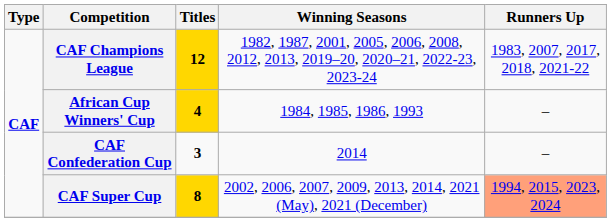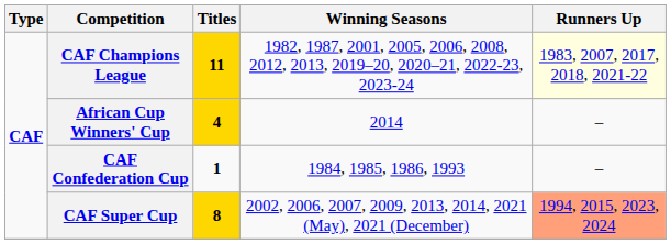CAF Champions League | Titles: 12 -> 11
CAF Champions League | Runners Up: no background -> lightyellow background
African Cup Winners' Cup | Winning Seasons: 1984, 1985, 1986, 1993 -> 2014
CAF Confederation Cup | Titles: 3 -> 1
CAF Confederation Cup | Winning Seasons: 2014 -> 1984, 1985, 1986, 1993
